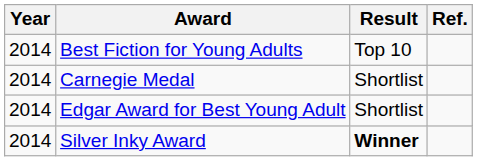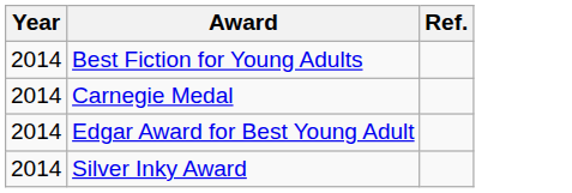- column: Result | Top 10 | Shortlist | Shortlist | Winner
